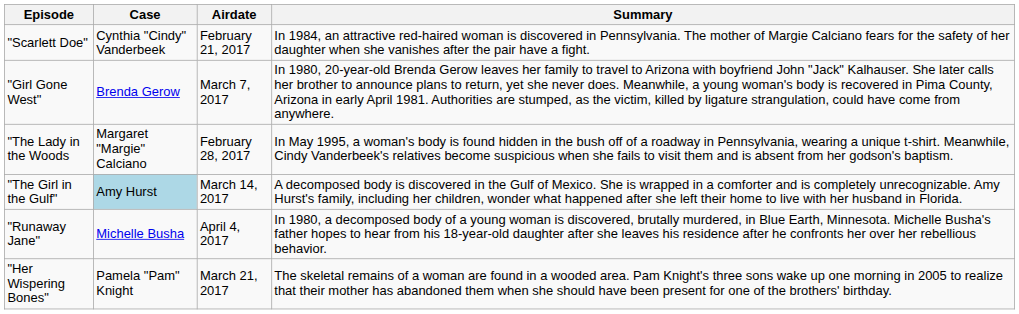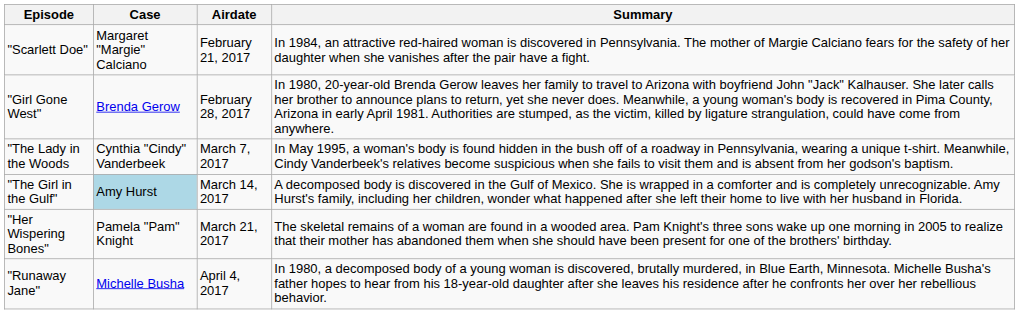"Scarlett Doe" | Case: Cynthia "Cindy" Vanderbeek -> Margaret "Margie" Calciano
"Girl Gone West" | Airdate: March 7, 2017 -> February 28, 2017
"The Lady in the Woods | Case: Margaret "Margie" Calciano -> Cynthia "Cindy" Vanderbeek
"The Lady in the Woods | Airdate: February 28, 2017 -> March 7, 2017
rows swapped: "Her Wispering Bones" <-> "Runaway Jane"
